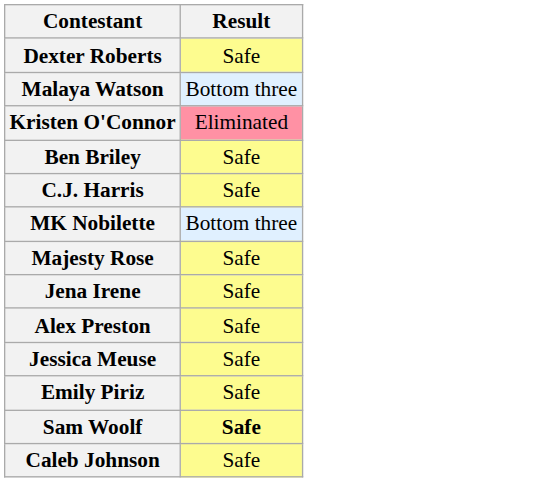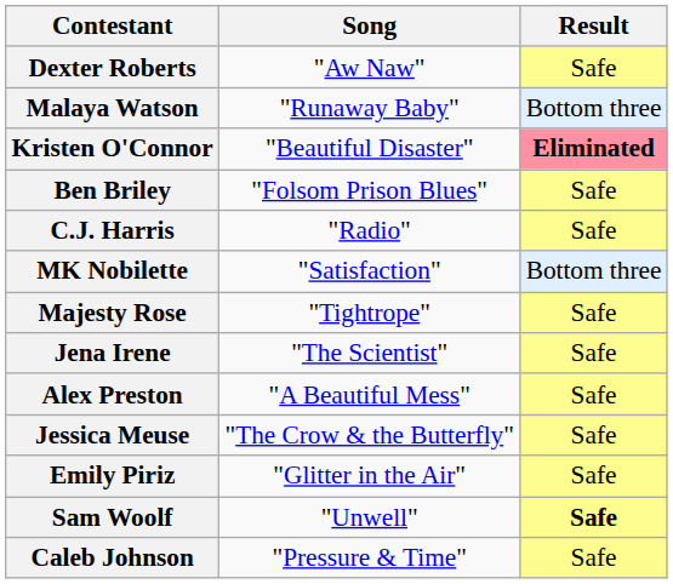+ column: Song | "Aw Naw" | "Runaway Baby" | "Beautiful Disaster" | "Folsom Prison Blues" | "Radio" | "Satisfaction" | "Tightrope" | "The Scientist" | "A Beautiful Mess" | "The Crow & the Butterfly" | "Glitter in the Air" | "Unwell" | "Pressure & Time"
Kristen O'Connor | Result: normal -> bold
